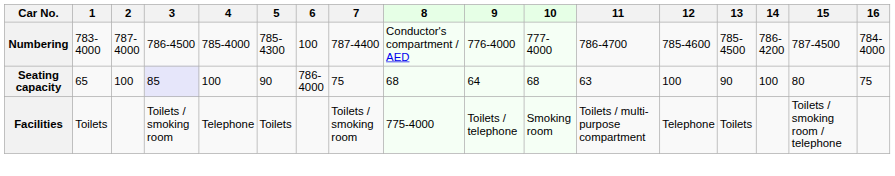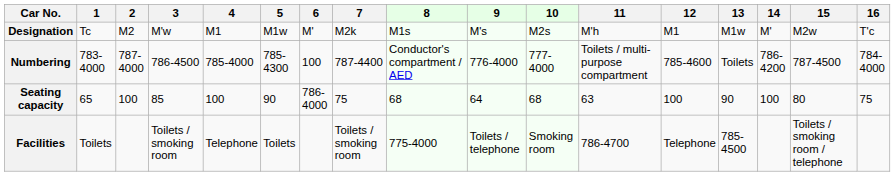+ row: Designation | Tc | M2 | M'w | M1 | M1w | M' | M2k | M1s | M's | M2s | M'h | M1 | M1w | M' | M2w | T'c
Numbering | 11: 786-4700 -> Toilets / multi-purpose compartment
Numbering | 13: 785-4500 -> Toilets
Seating capacity | 3: lavender background -> no background
Facilities | 11: Toilets / multi-purpose compartment -> 786-4700
Facilities | 13: Toilets -> 785-4500
